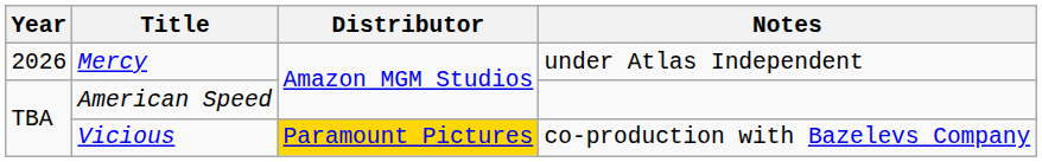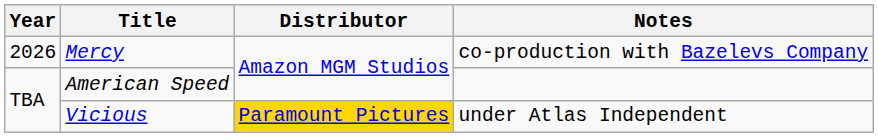Mercy | Notes: under Atlas Independent -> co-production with Bazelevs Company
Vicious | Notes: co-production with Bazelevs Company -> under Atlas Independent
